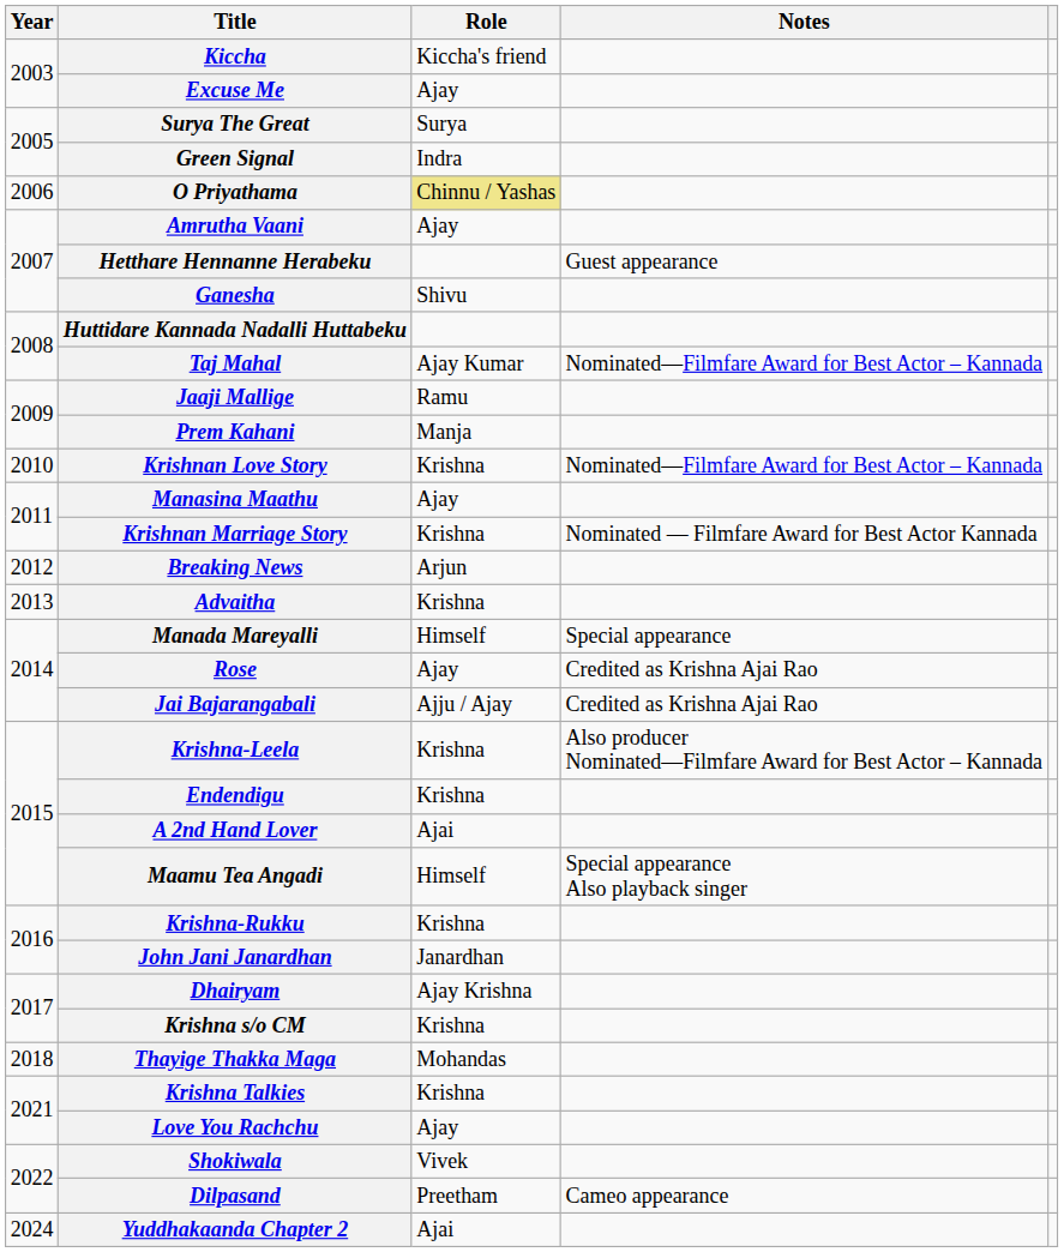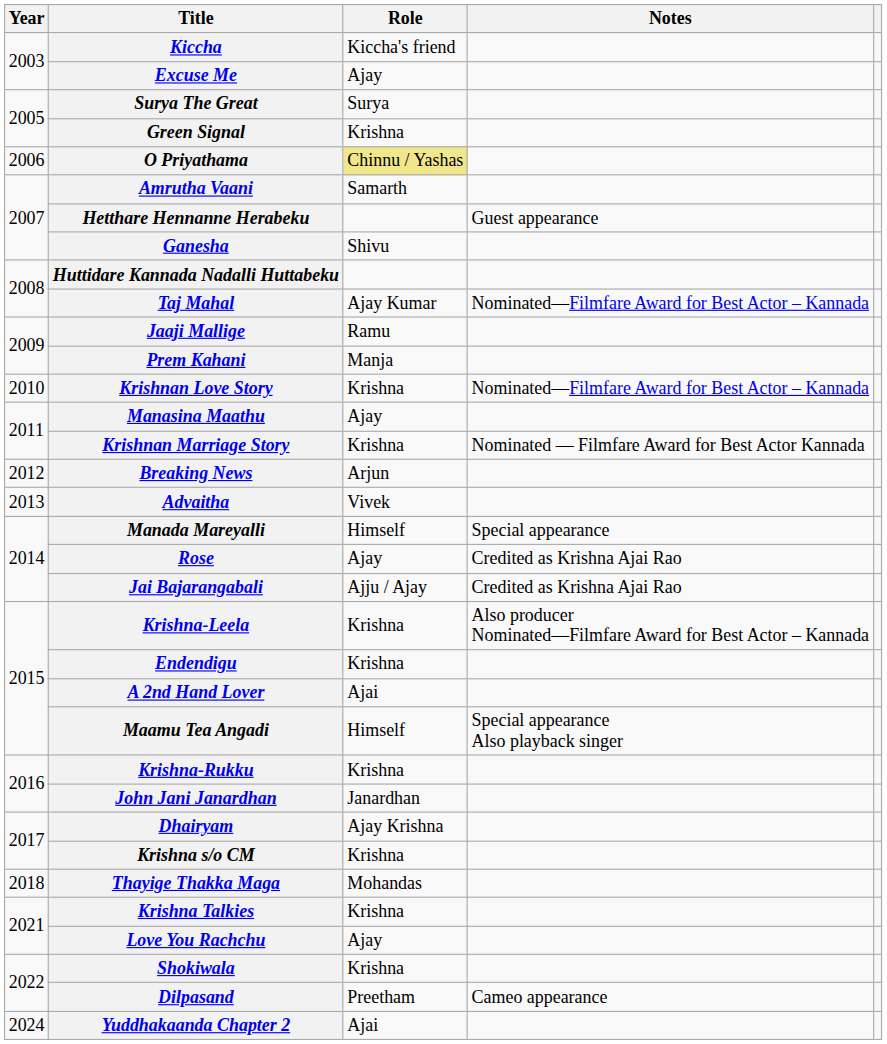Green Signal | Role: Indra -> Krishna
Amrutha Vaani | Role: Ajay -> Samarth
Advaitha | Role: Krishna -> Vivek
Shokiwala | Role: Vivek -> Krishna
